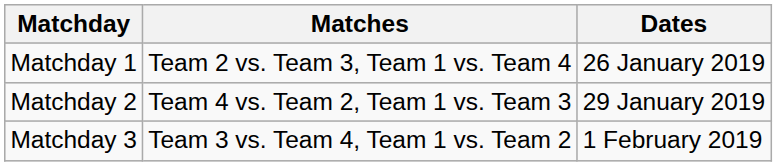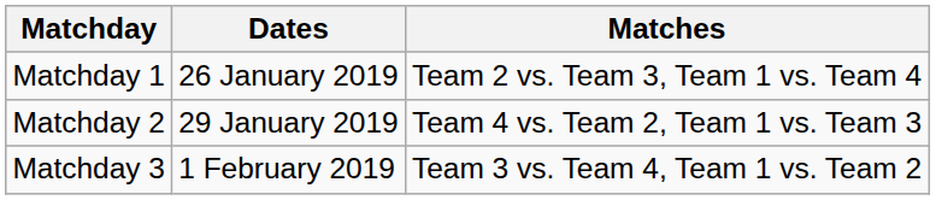columns swapped: Dates <-> Matches
